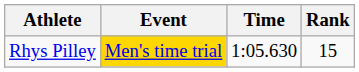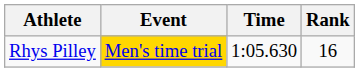Rhys Pilley | Rank: 15 -> 16
